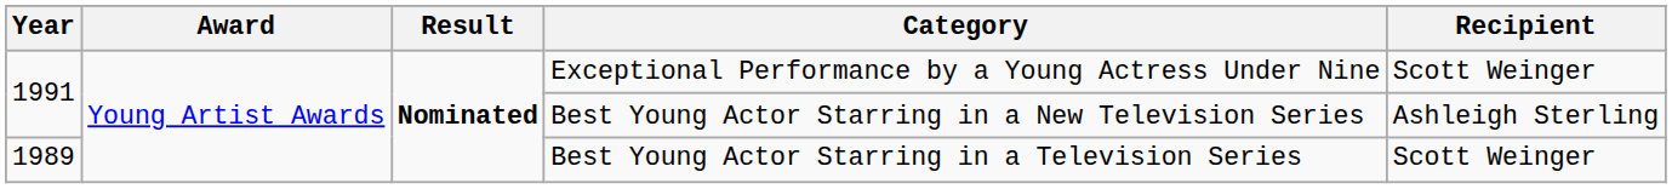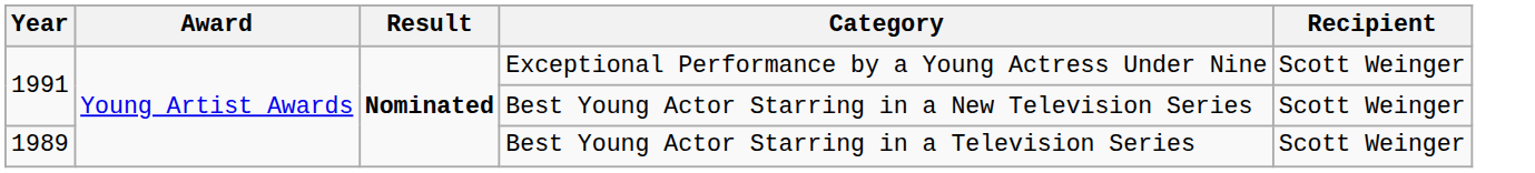Best Young Actor Starring in a New Television Series | Recipient: Ashleigh Sterling -> Scott Weinger
